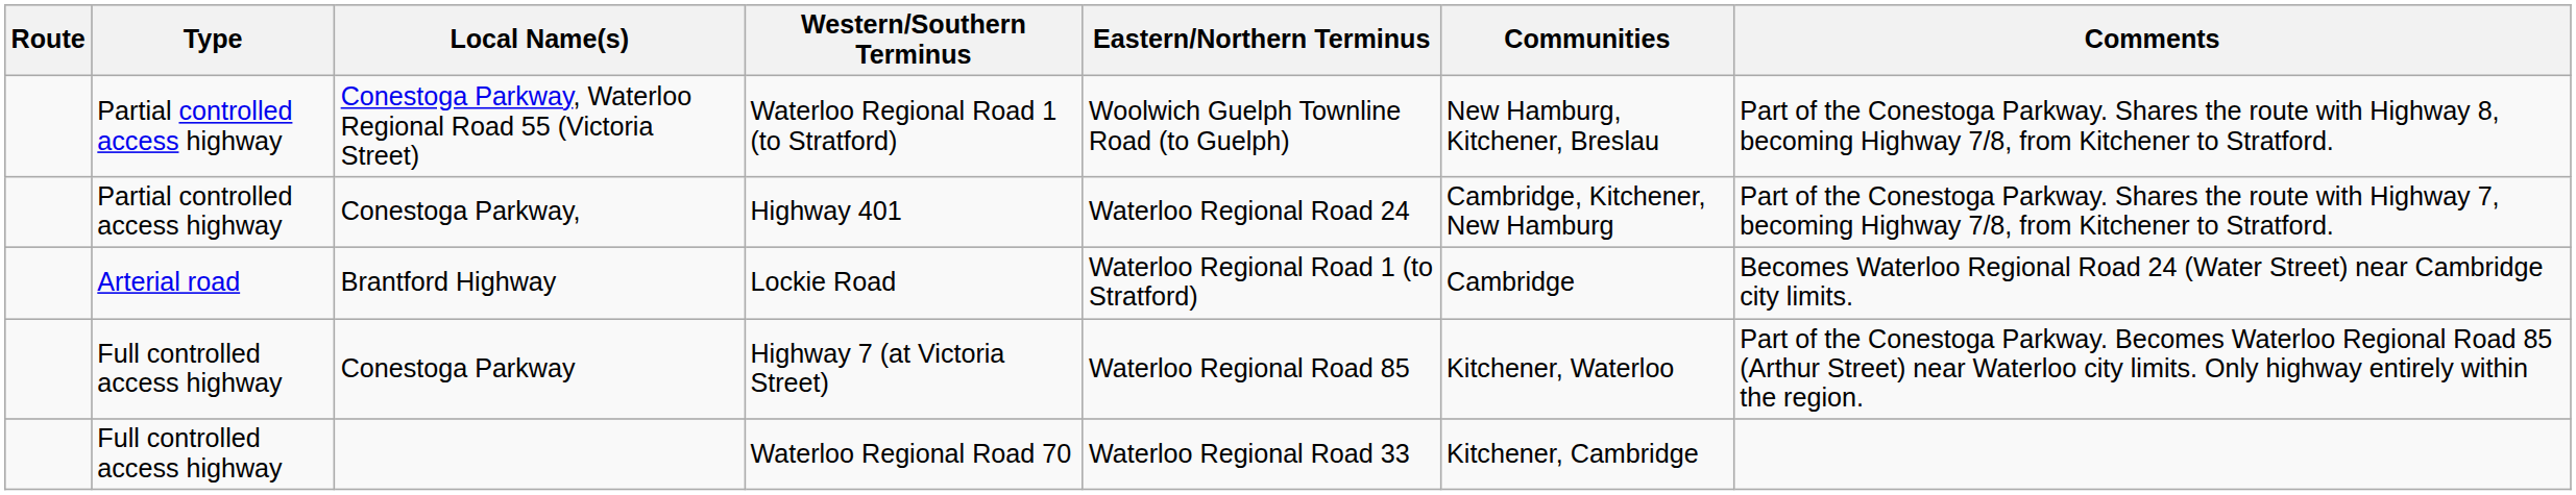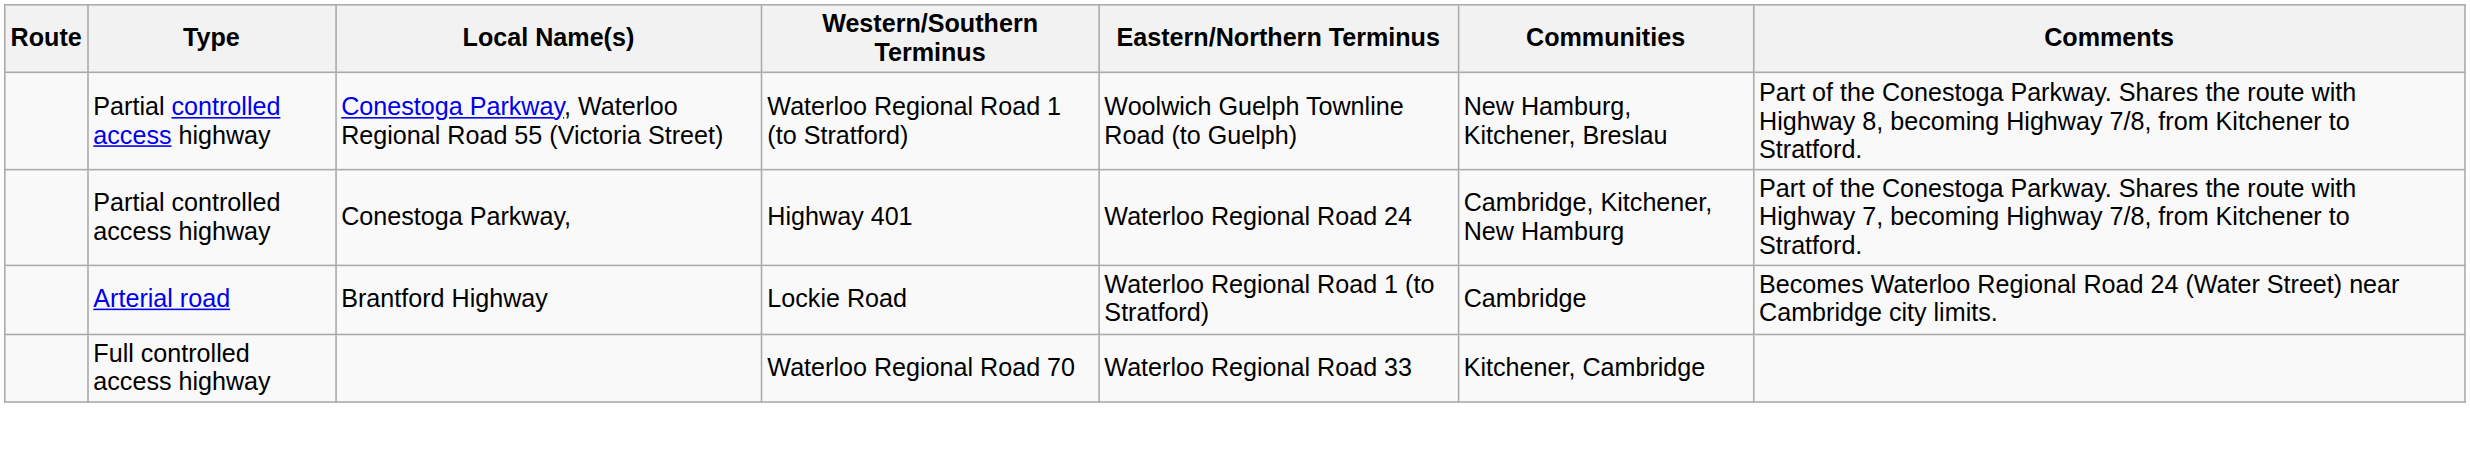- row: Full controlled access highway | Conestoga Parkway | Highway 7 (at Victoria Street) | Waterloo Regional Road 85 | Kitchener, Waterloo | Part of the Conestoga Parkway. Becomes Waterloo Regional Road 85 (Arthur Street) near Waterloo city limits. Only highway entirely within the region.
